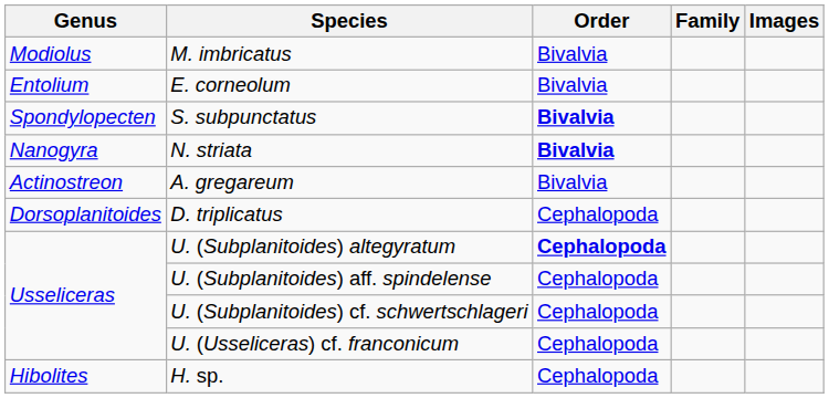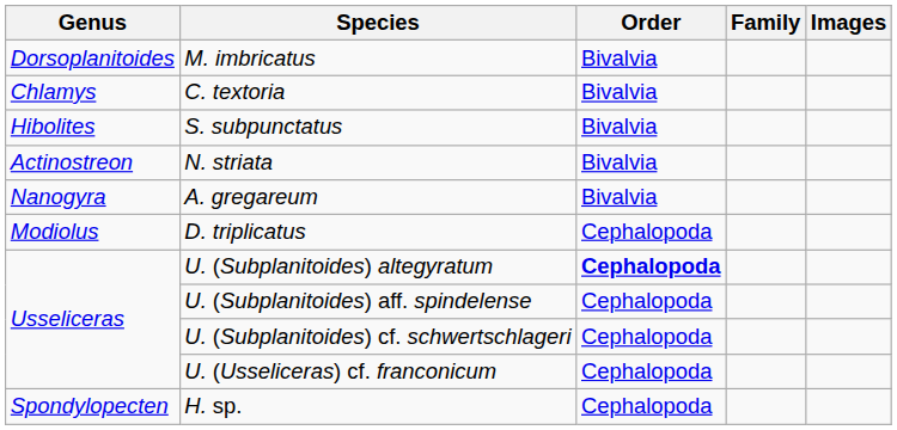M. imbricatus | Genus: Modiolus -> Dorsoplanitoides
- row: Entolium | E. corneolum | Bivalvia
+ row: Chlamys | C. textoria | Bivalvia
S. subpunctatus | Genus: Spondylopecten -> Hibolites
S. subpunctatus | Order: bold -> normal
N. striata | Genus: Nanogyra -> Actinostreon
N. striata | Order: bold -> normal
A. gregareum | Genus: Actinostreon -> Nanogyra
D. triplicatus | Genus: Dorsoplanitoides -> Modiolus
H. sp. | Genus: Hibolites -> Spondylopecten
